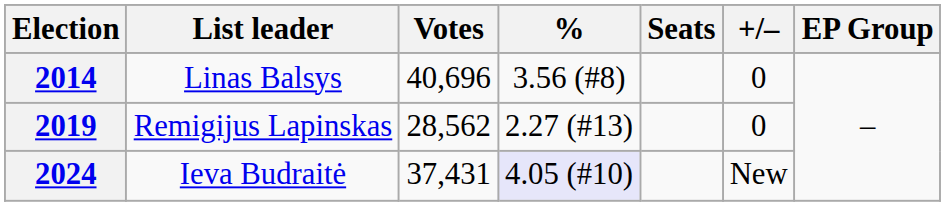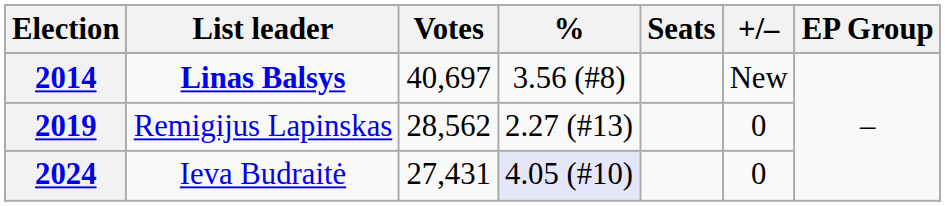2014 | List leader: normal -> bold
2014 | Votes: 40,696 -> 40,697
2014 | +/–: 0 -> New
2024 | Votes: 37,431 -> 27,431
2024 | +/–: New -> 0
